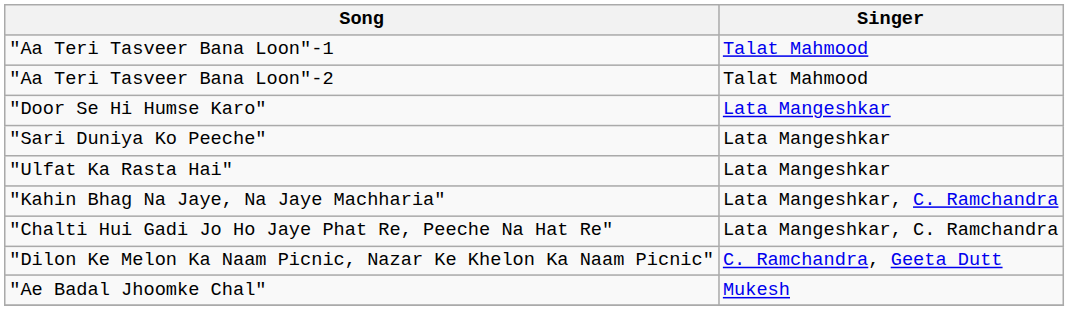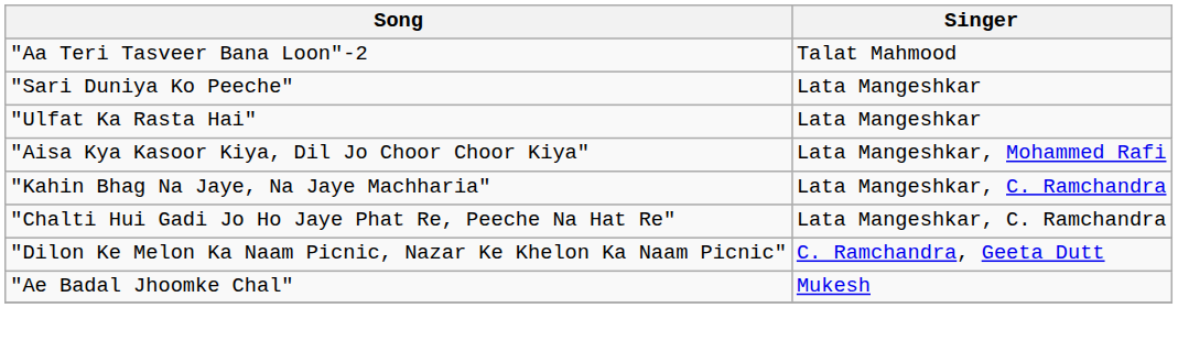- row: "Aa Teri Tasveer Bana Loon"-1 | Talat Mahmood
- row: "Door Se Hi Humse Karo" | Lata Mangeshkar
+ row: "Aisa Kya Kasoor Kiya, Dil Jo Choor Choor Kiya" | Lata Mangeshkar, Mohammed Rafi
